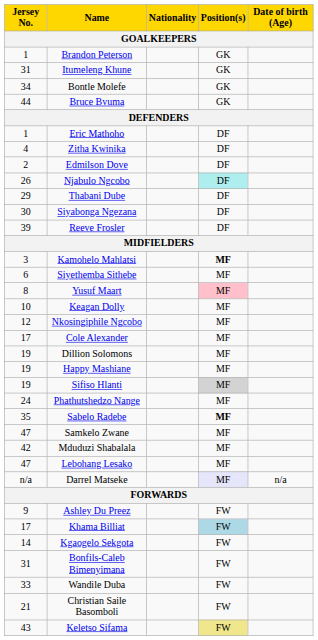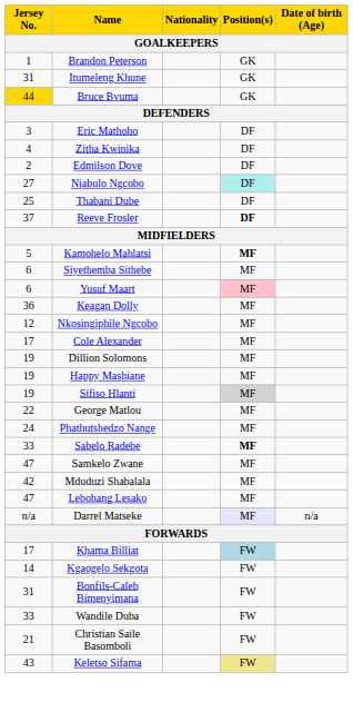- row: 34 | Bontle Molefe | GK
Bruce Bvuma | Jersey No.: no background -> gold background
Eric Mathoho | Jersey No.: 1 -> 3
Njabulo Ngcobo | Jersey No.: 26 -> 27
Thabani Dube | Jersey No.: 29 -> 25
- row: 30 | Siyabonga Ngezana | DF
Reeve Frosler | Jersey No.: 39 -> 37
Reeve Frosler | Position(s): normal -> bold
Kamohelo Mahlatsi | Jersey No.: 3 -> 5
Yusuf Maart | Jersey No.: 8 -> 6
Keagan Dolly | Jersey No.: 10 -> 36
+ row: 22 | George Matlou | MF
Sabelo Radebe | Jersey No.: 35 -> 33
- row: 9 | Ashley Du Preez | FW
